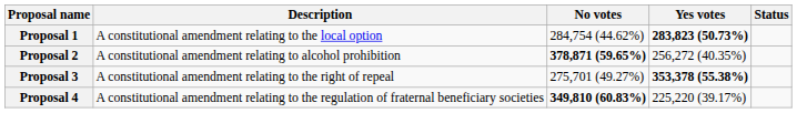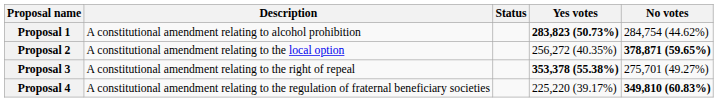columns swapped: Status <-> No votes
Proposal 1 | Description: A constitutional amendment relating to the local option -> A constitutional amendment relating to alcohol prohibition
Proposal 2 | Description: A constitutional amendment relating to alcohol prohibition -> A constitutional amendment relating to the local option
